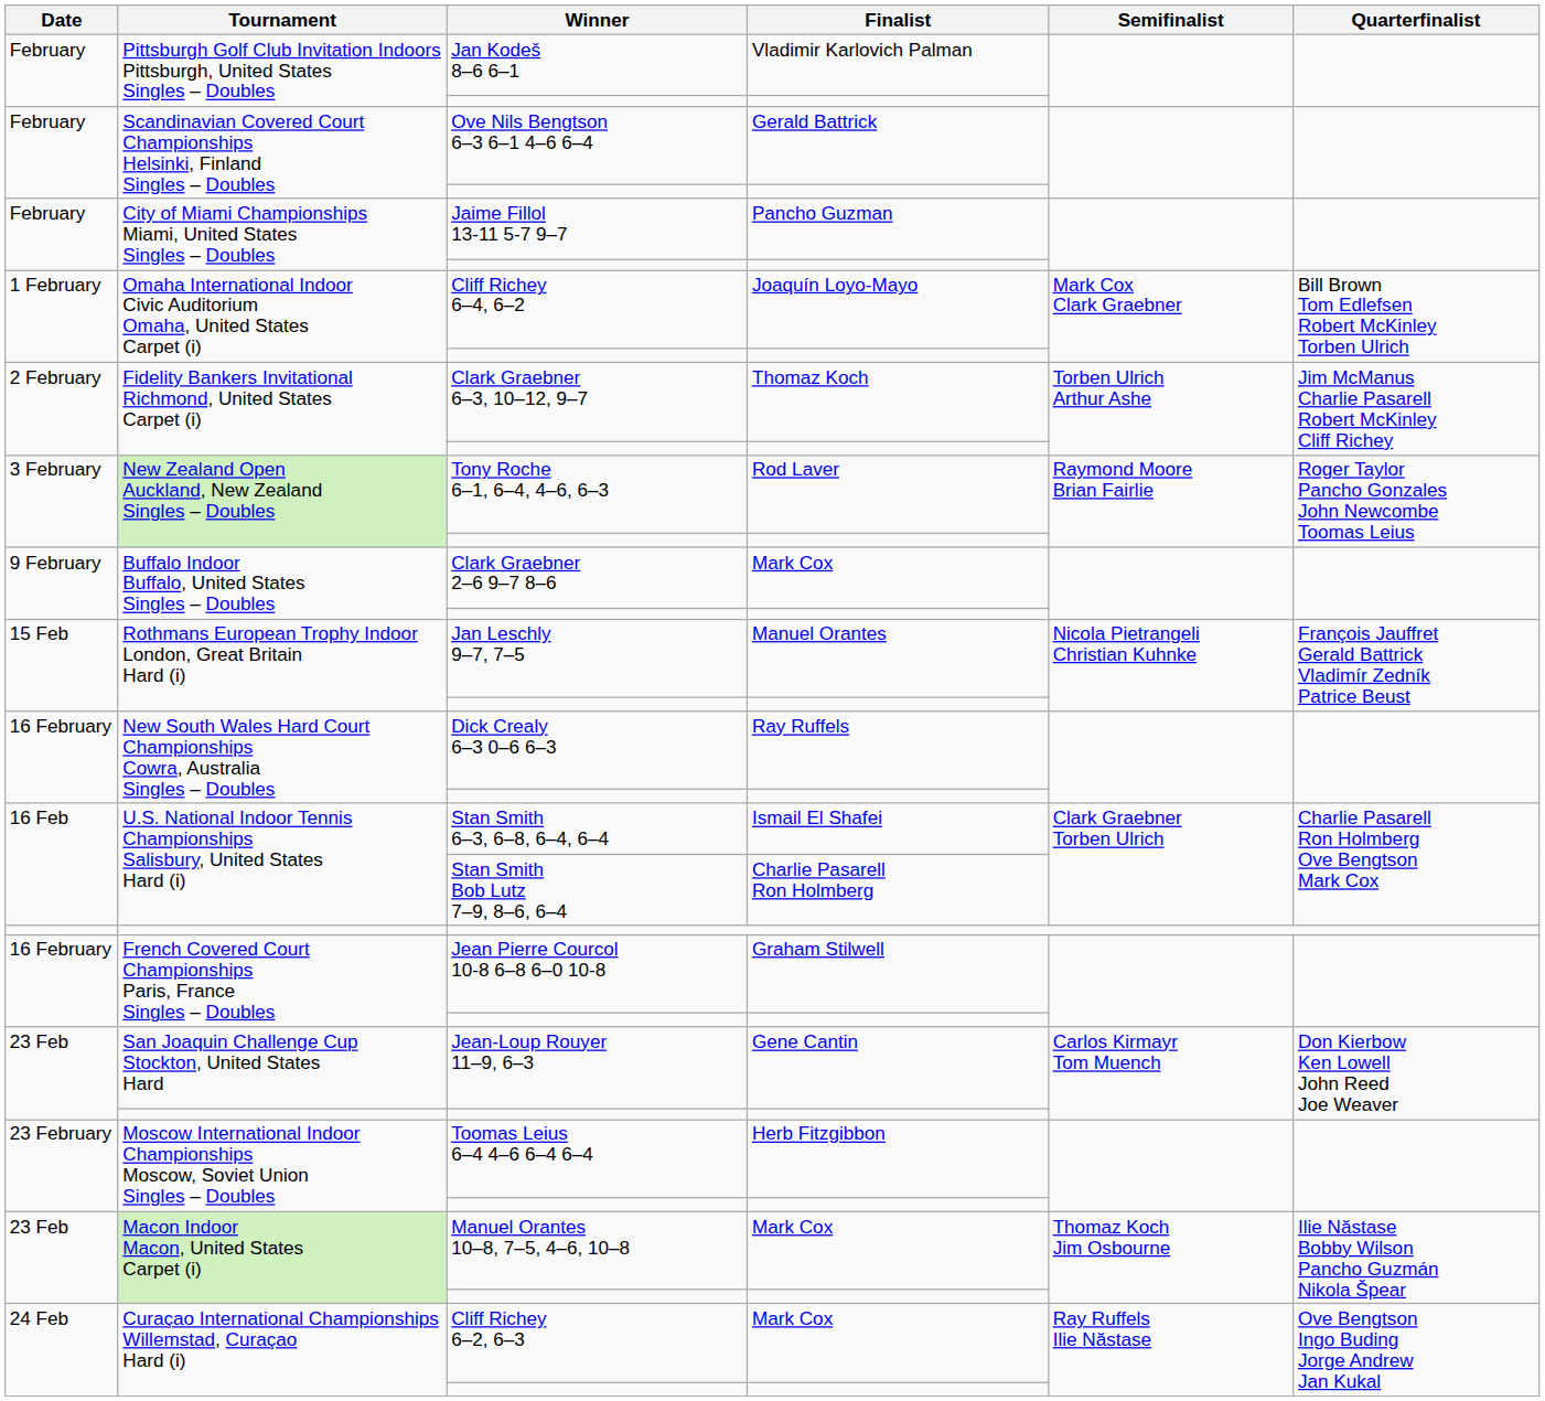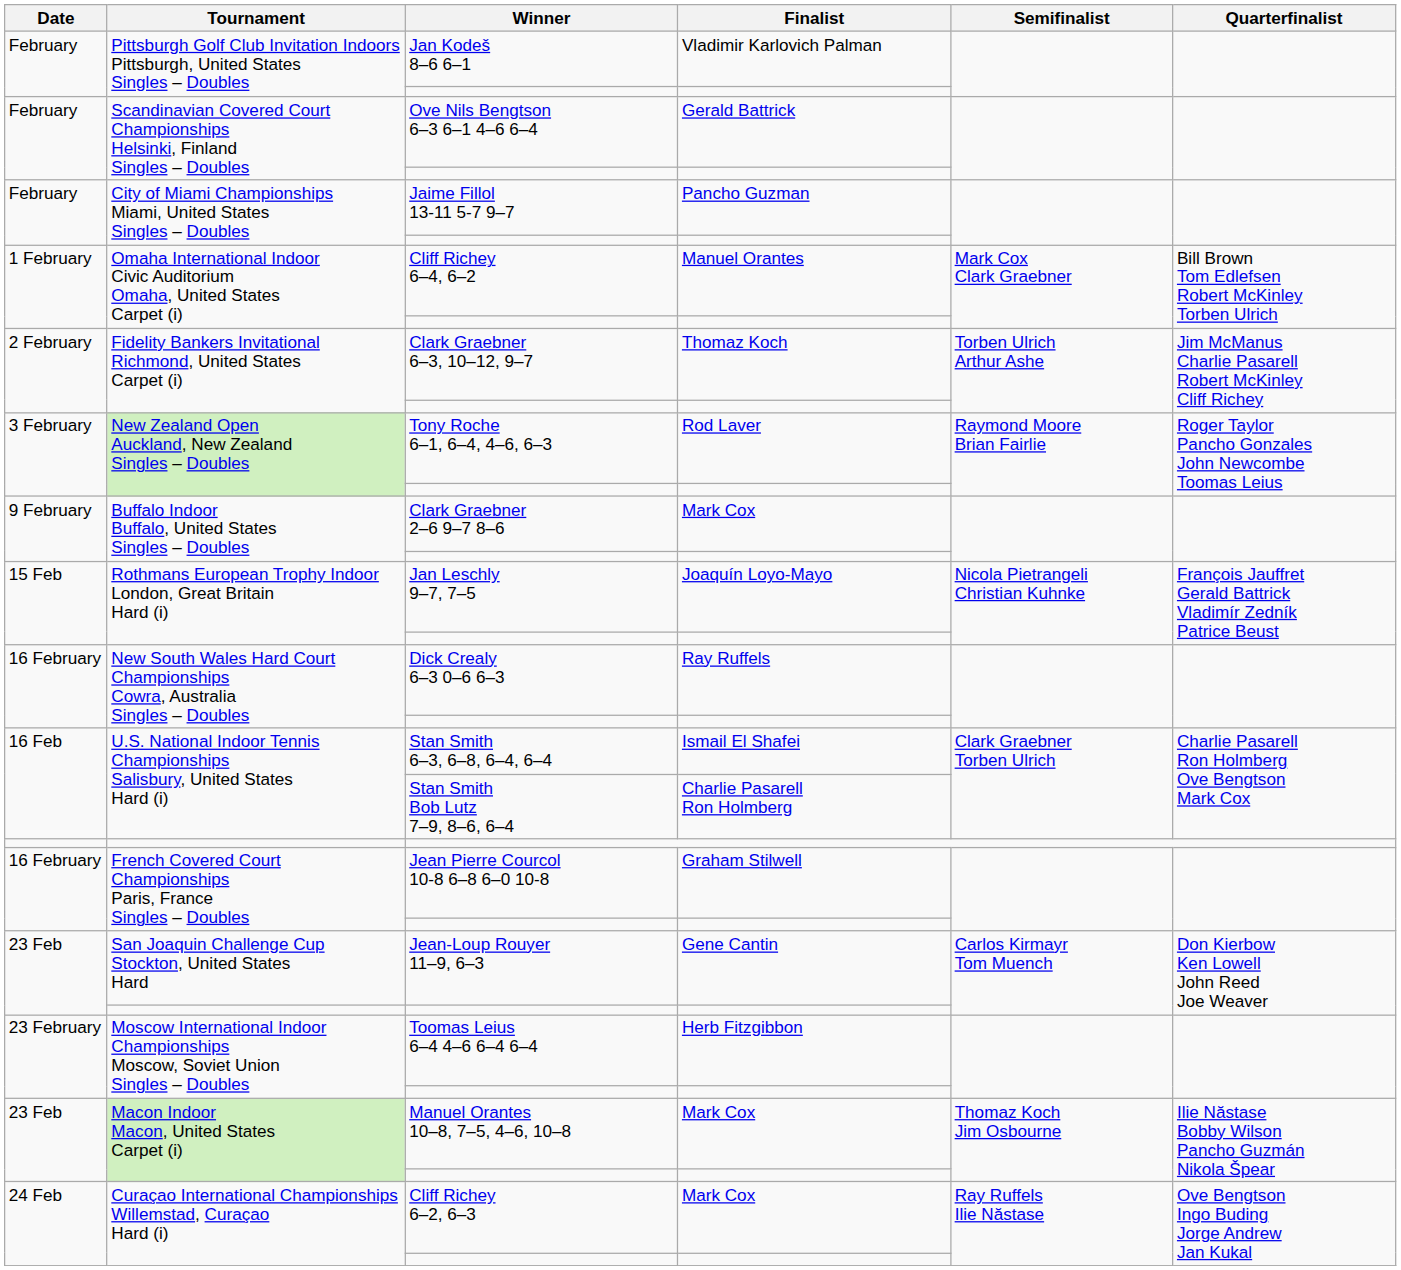Cliff Richey 6–4, 6–2 | Finalist: Joaquín Loyo-Mayo -> Manuel Orantes
Jan Leschly 9–7, 7–5 | Finalist: Manuel Orantes -> Joaquín Loyo-Mayo
